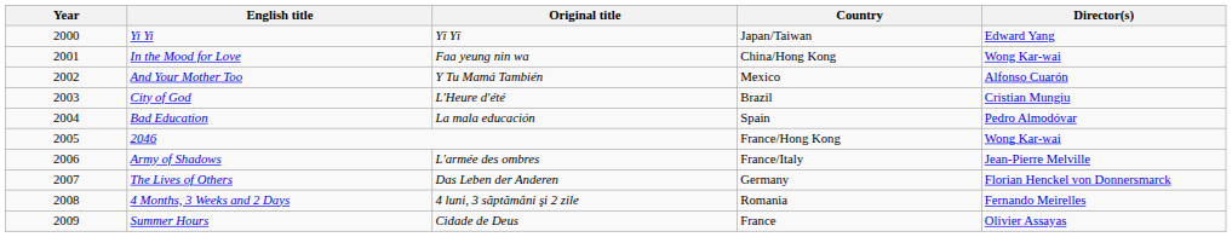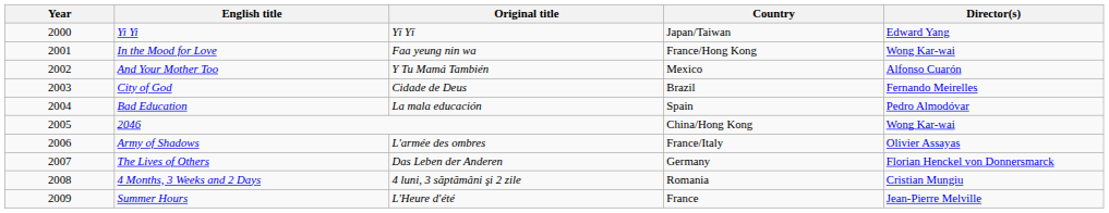In the Mood for Love | Country: China/Hong Kong -> France/Hong Kong
City of God | Original title: L'Heure d'été -> Cidade de Deus
City of God | Director(s): Cristian Mungiu -> Fernando Meirelles
2046 | Country: France/Hong Kong -> China/Hong Kong
Army of Shadows | Director(s): Jean-Pierre Melville -> Olivier Assayas
4 Months, 3 Weeks and 2 Days | Director(s): Fernando Meirelles -> Cristian Mungiu
Summer Hours | Original title: Cidade de Deus -> L'Heure d'été
Summer Hours | Director(s): Olivier Assayas -> Jean-Pierre Melville
